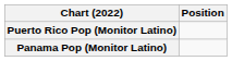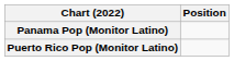rows swapped: Panama Pop (Monitor Latino) <-> Puerto Rico Pop (Monitor Latino)
